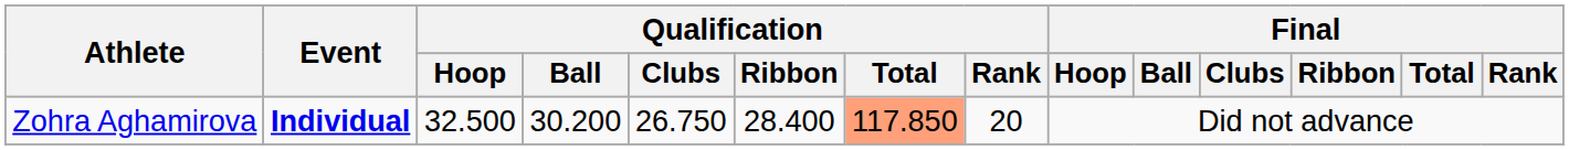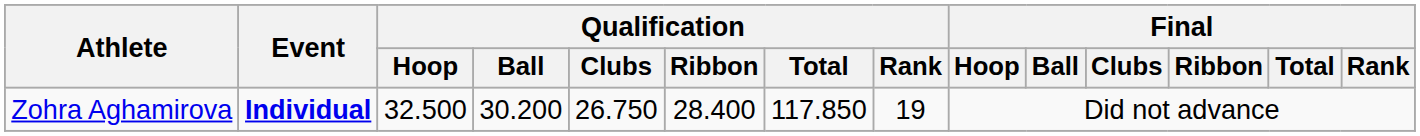Zohra Aghamirova | Qualification / Total: lightsalmon background -> no background
Zohra Aghamirova | Qualification / Rank: 20 -> 19
